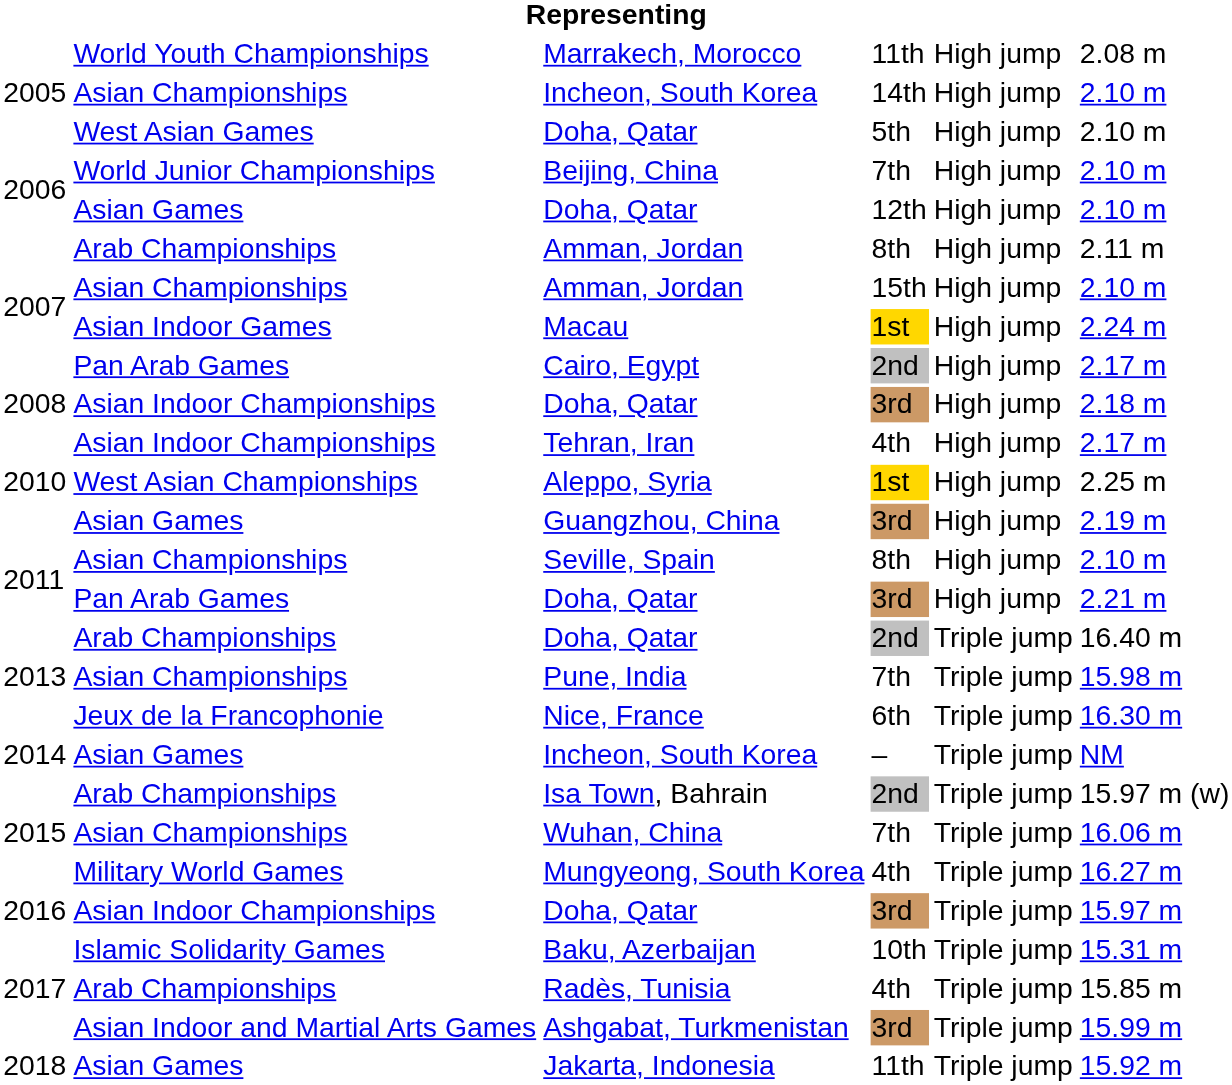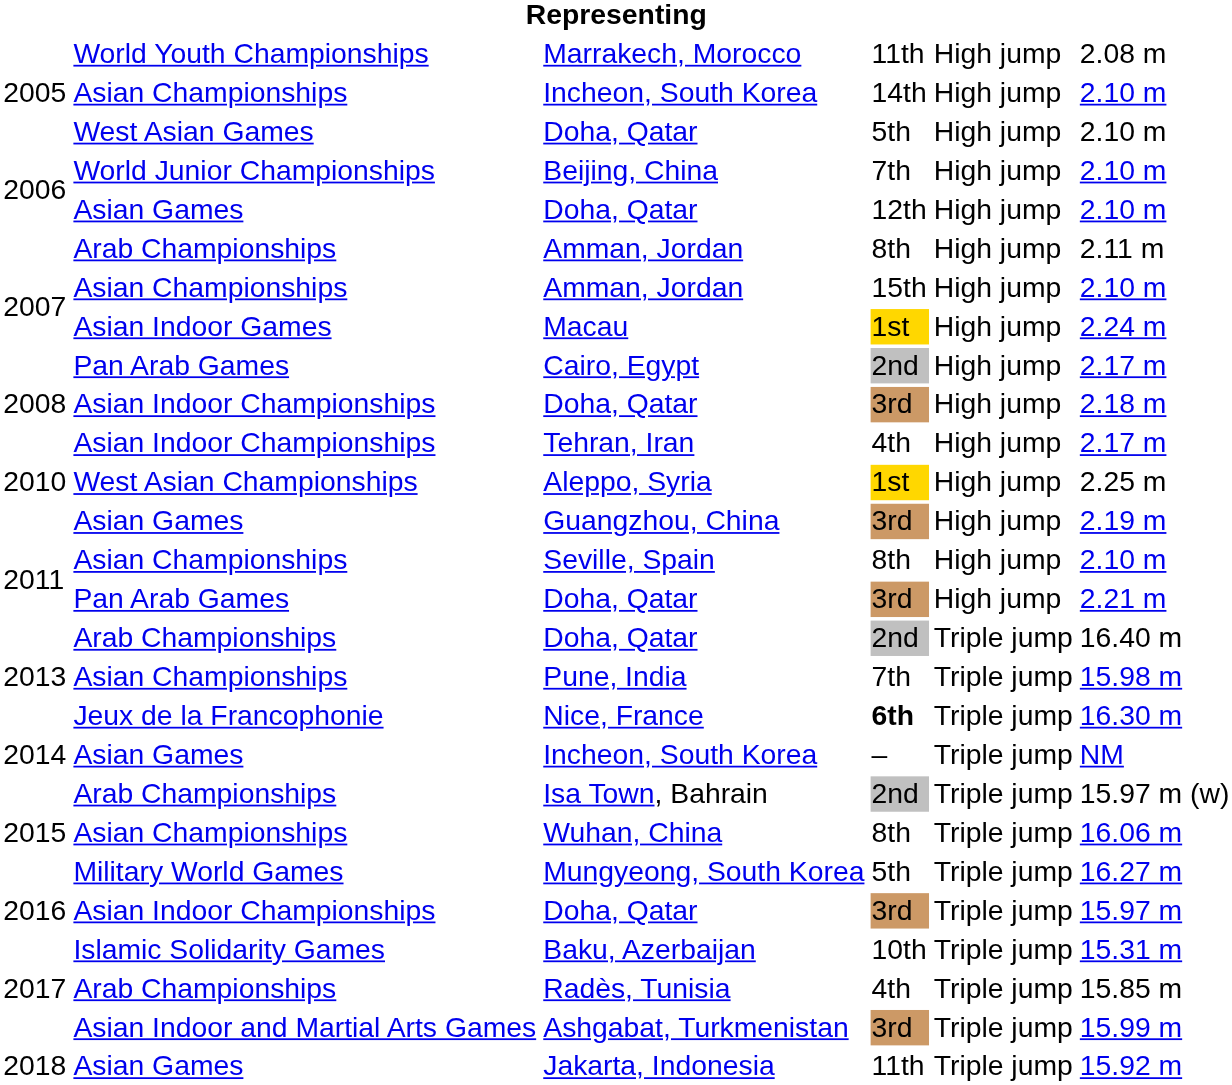Nice, France | column 4: normal -> bold
Wuhan, China | column 4: 7th -> 8th
Mungyeong, South Korea | column 4: 4th -> 5th
